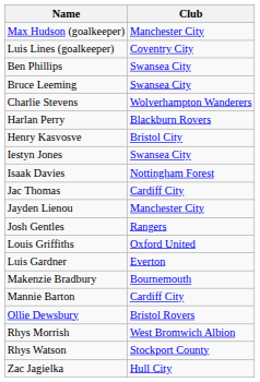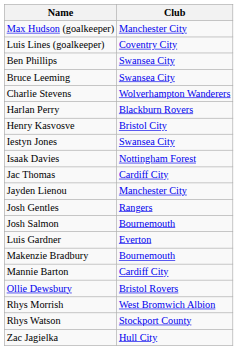+ row: Josh Salmon | Bournemouth
- row: Louis Griffiths | Oxford United
